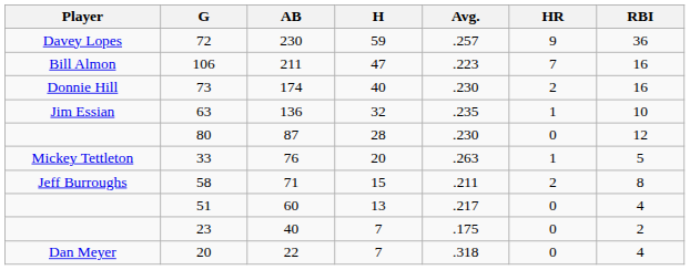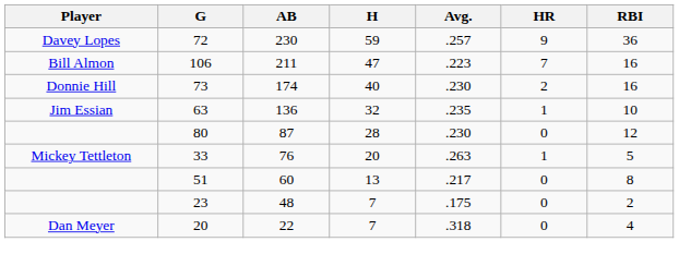- row: Jeff Burroughs | 58 | 71 | 15 | .211 | 2 | 8
51 | RBI: 4 -> 8
23 | AB: 40 -> 48
